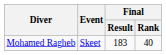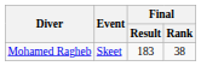Mohamed Ragheb | Final / Rank: 40 -> 38
